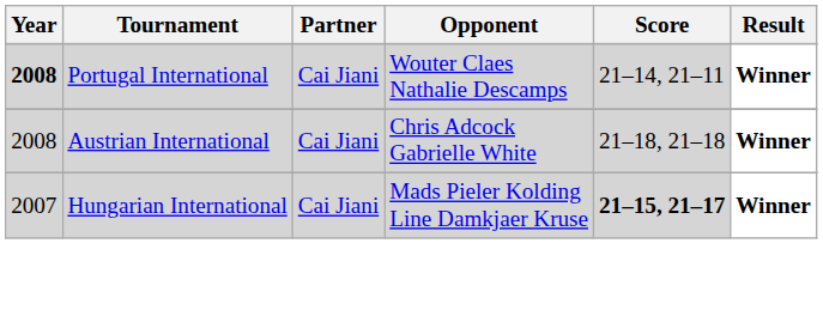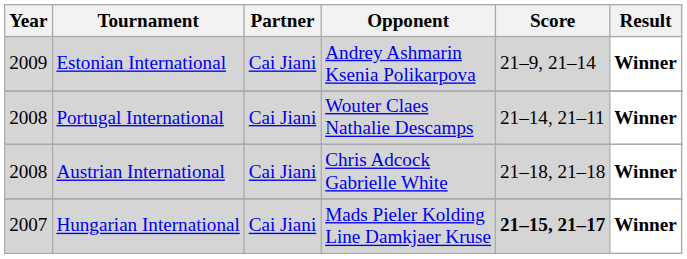+ row: 2009 | Estonian International | Cai Jiani | Andrey Ashmarin Ksenia Polikarpova | 21–9, 21–14 | Winner
Portugal International | Year: bold -> normal
